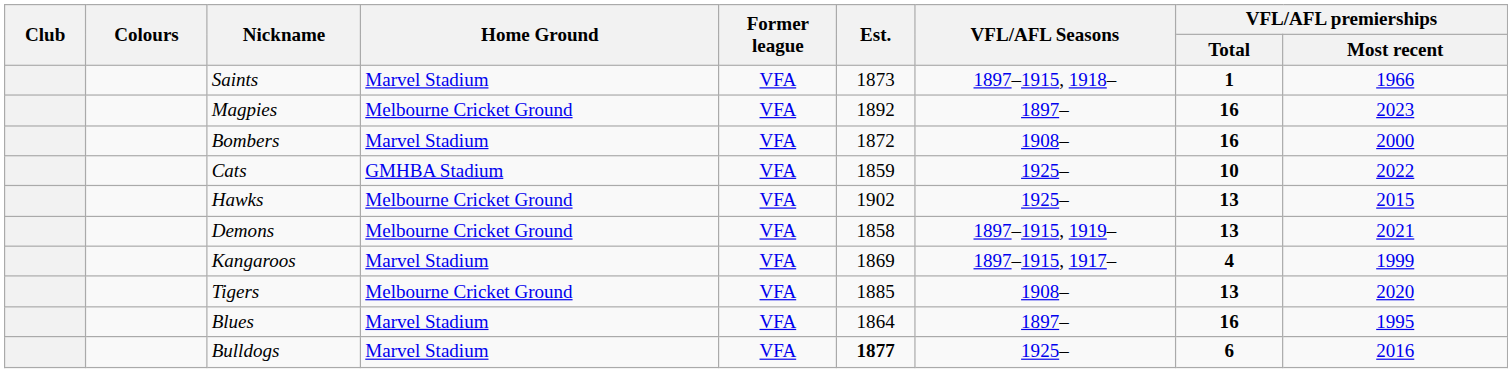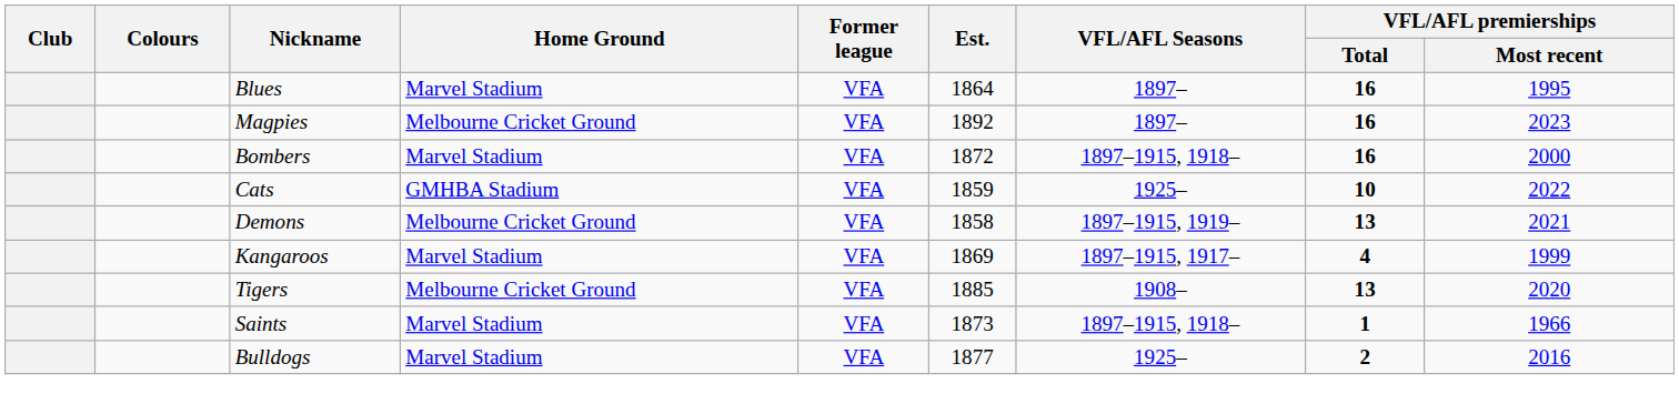rows swapped: Blues <-> Saints
Bombers | VFL/AFL Seasons: 1908– -> 1897–1915, 1918–
- row: Hawks | Melbourne Cricket Ground | VFA | 1902 | 1925– | 13 | 2015
Bulldogs | Est.: bold -> normal
Bulldogs | VFL/AFL premierships / Total: 6 -> 2
